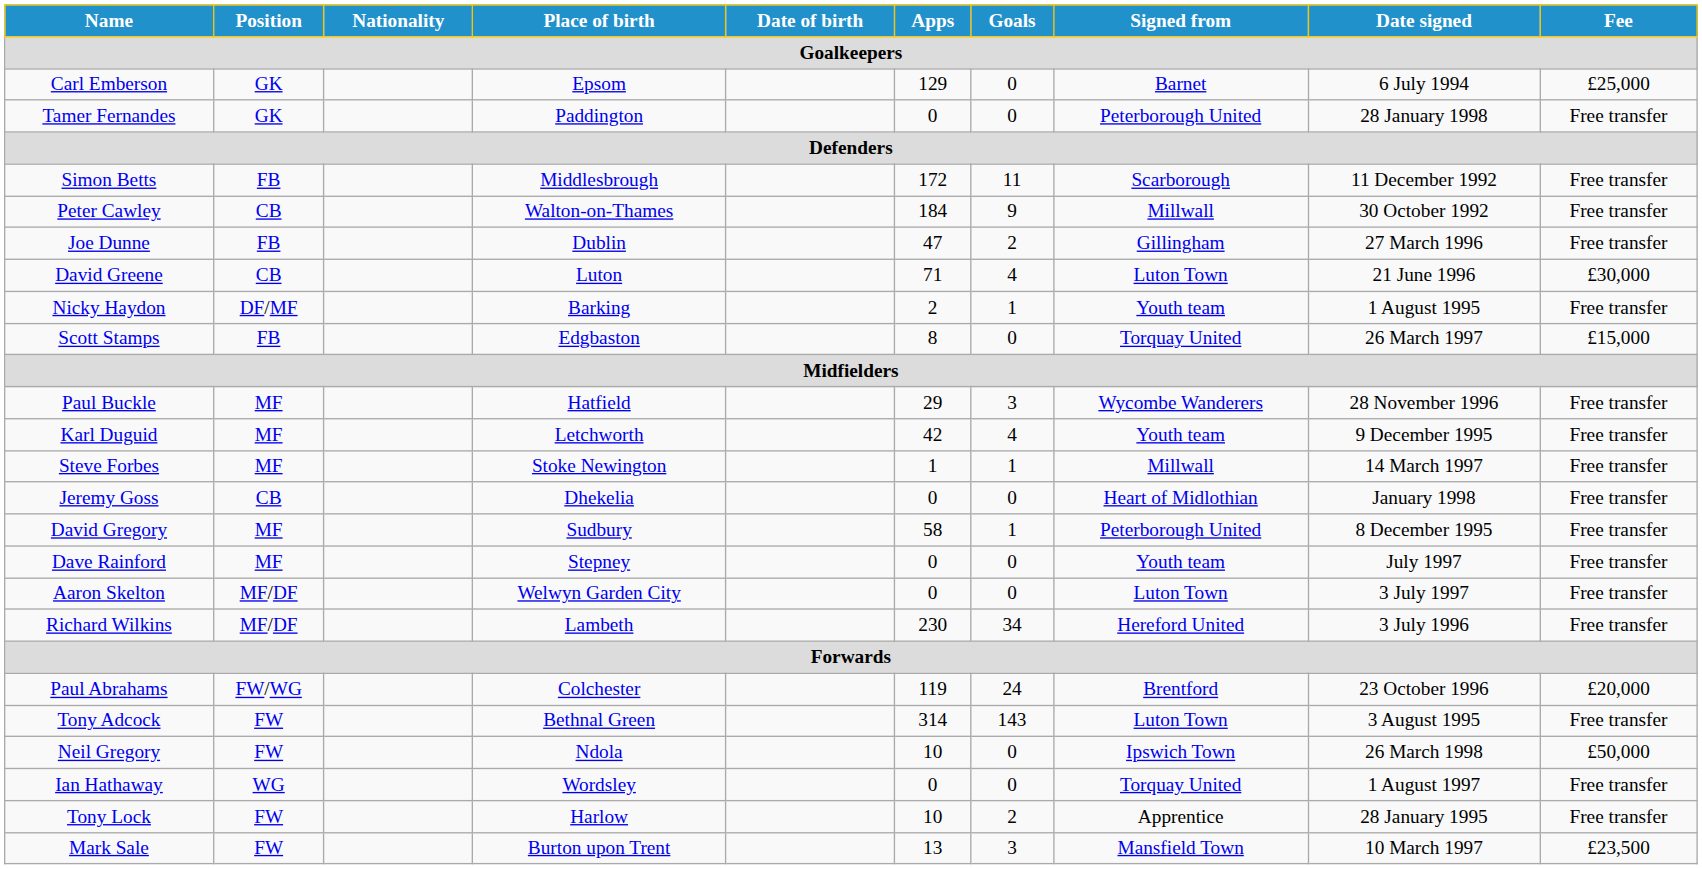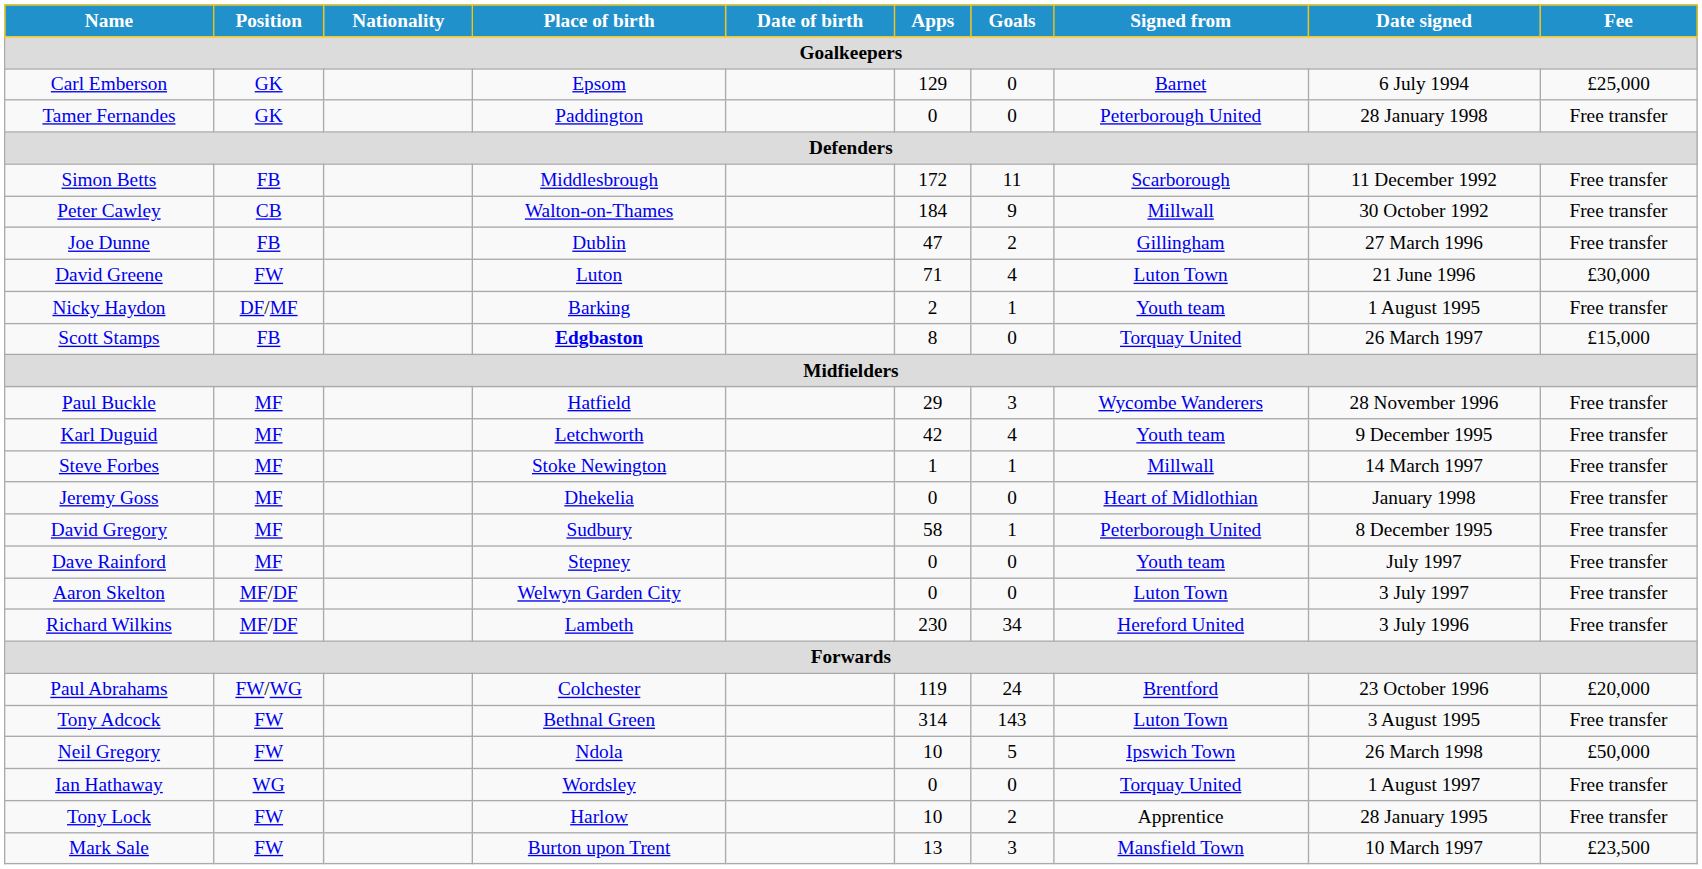David Greene | Position: CB -> FW
Scott Stamps | Place of birth: normal -> bold
Jeremy Goss | Position: CB -> MF
Neil Gregory | Goals: 0 -> 5
